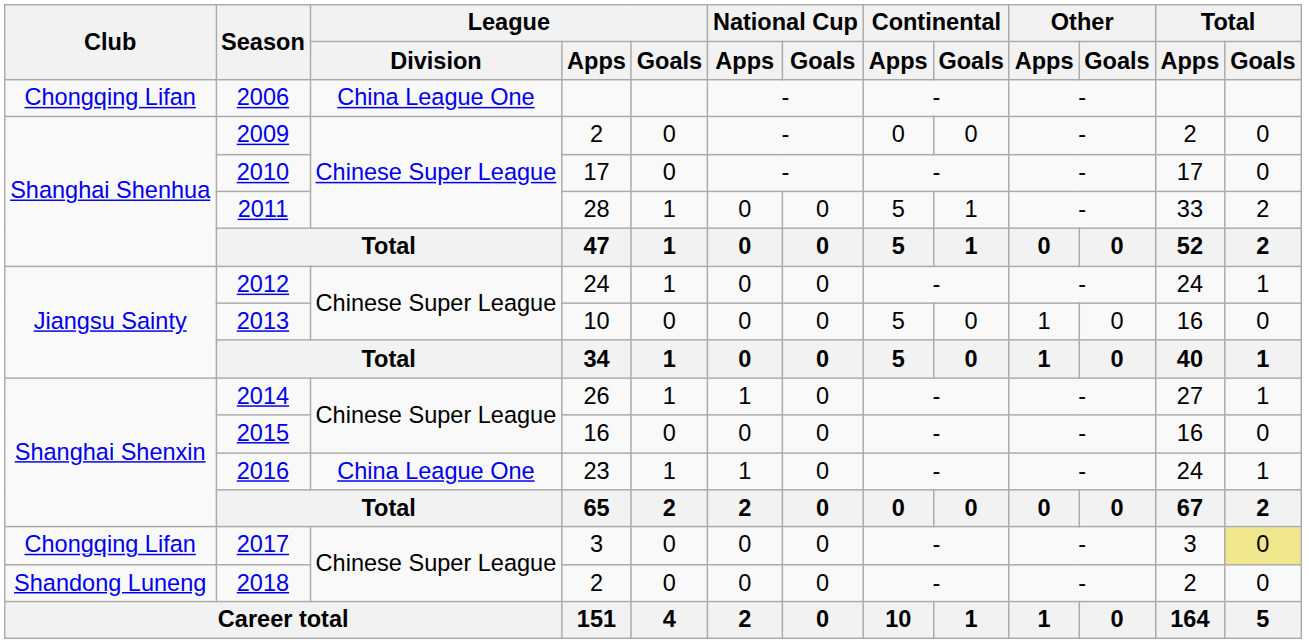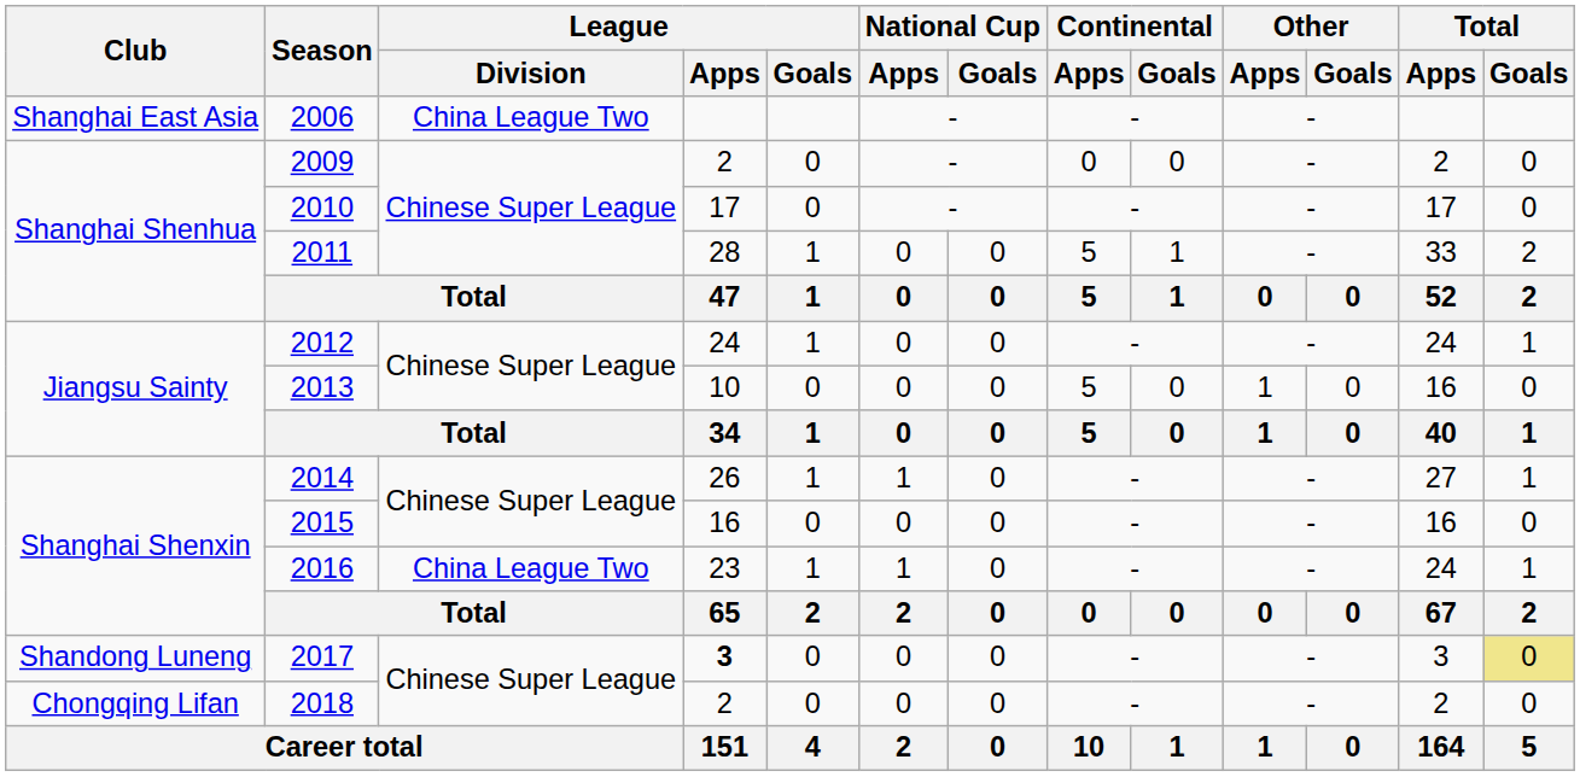2006 | Club: Chongqing Lifan -> Shanghai East Asia
2006 | League / Division: China League One -> China League Two
2016 | League / Division: China League One -> China League Two
2017 | Club: Chongqing Lifan -> Shandong Luneng
2017 | League / Apps: normal -> bold
2018 | Club: Shandong Luneng -> Chongqing Lifan
